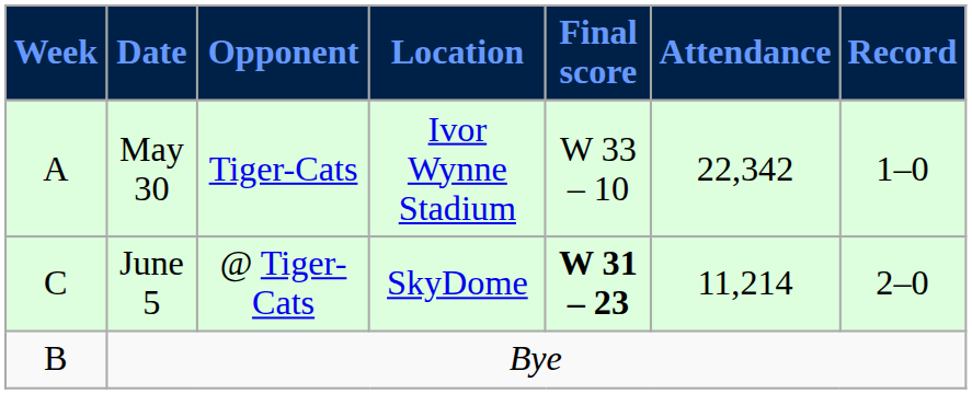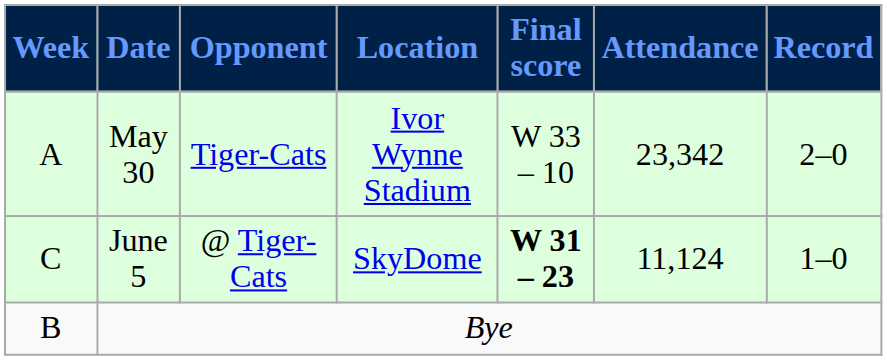May 30 | Attendance: 22,342 -> 23,342
May 30 | Record: 1–0 -> 2–0
June 5 | Attendance: 11,214 -> 11,124
June 5 | Record: 2–0 -> 1–0
